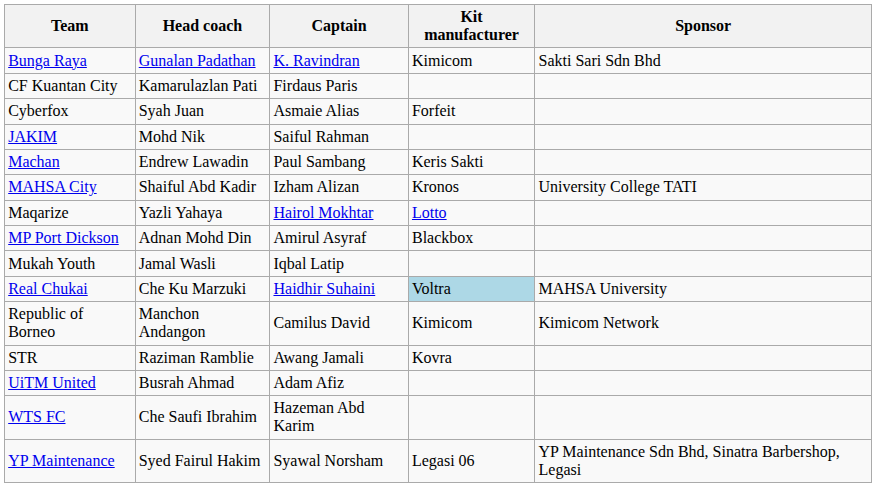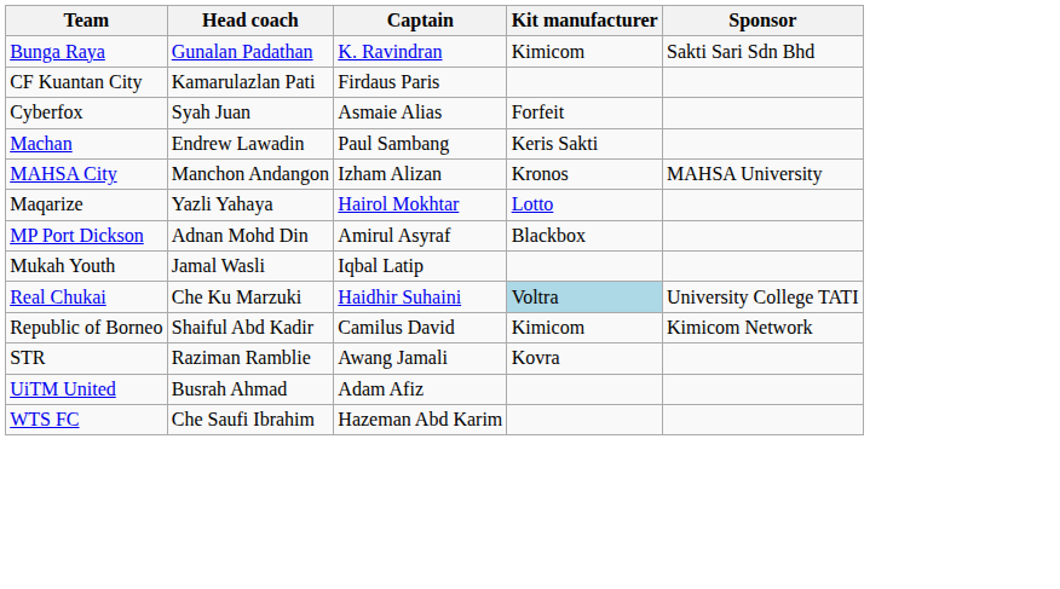- row: JAKIM | Mohd Nik | Saiful Rahman
MAHSA City | Head coach: Shaiful Abd Kadir -> Manchon Andangon
MAHSA City | Sponsor: University College TATI -> MAHSA University
Real Chukai | Sponsor: MAHSA University -> University College TATI
Republic of Borneo | Head coach: Manchon Andangon -> Shaiful Abd Kadir
- row: YP Maintenance | Syed Fairul Hakim | Syawal Norsham | Legasi 06 | YP Maintenance Sdn Bhd, Sinatra Barbershop, Legasi
